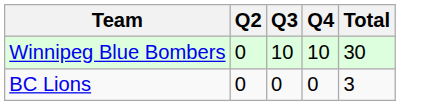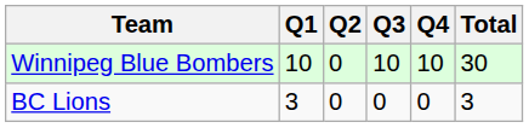+ column: Q1 | 10 | 3
